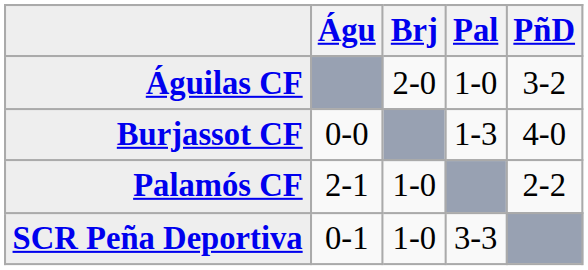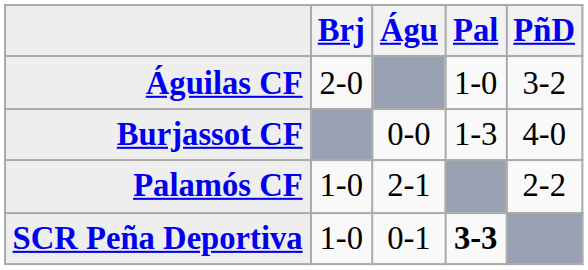columns swapped: Águ <-> Brj
SCR Peña Deportiva | Pal: normal -> bold
